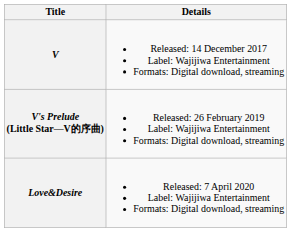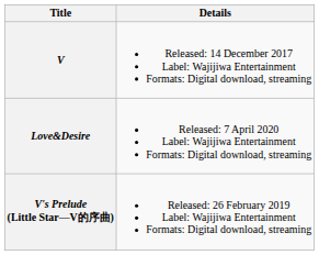rows swapped: V's Prelude (Little Star—V的序曲) <-> Love&Desire
